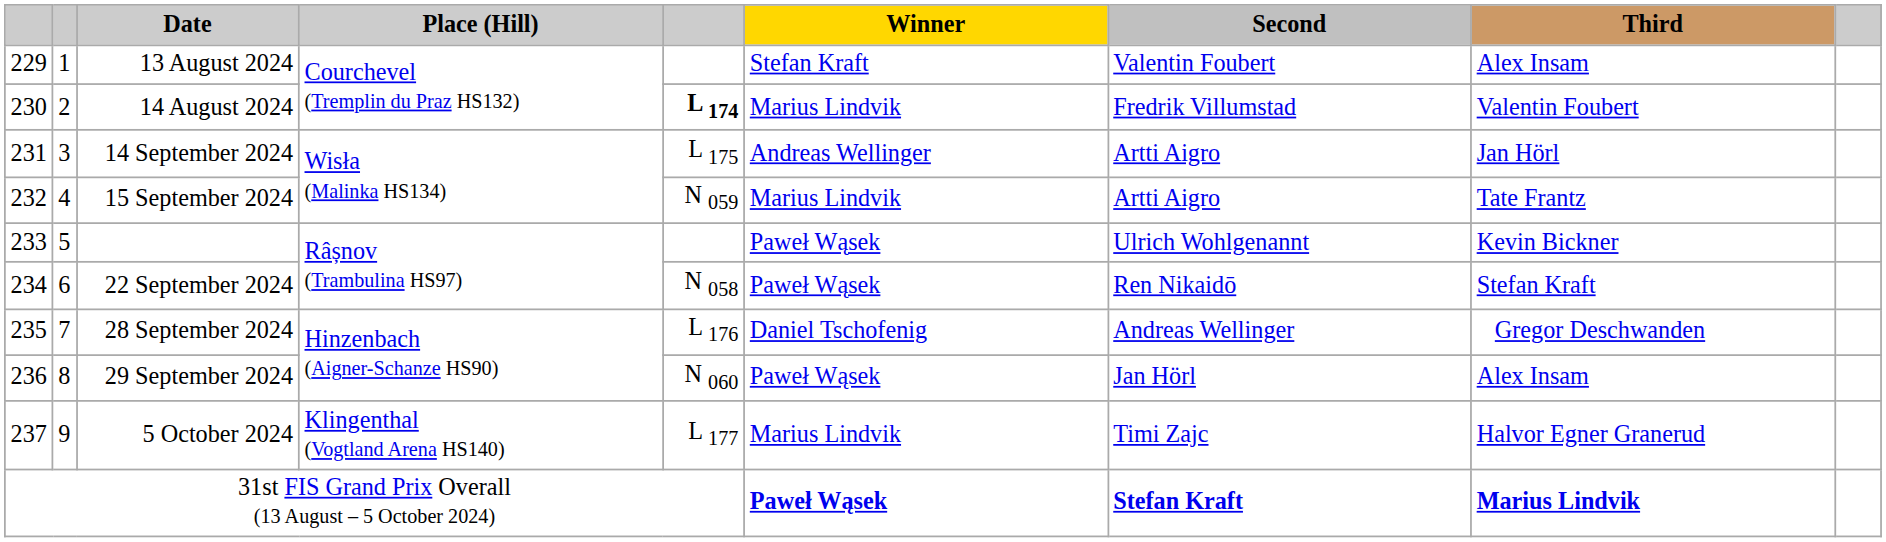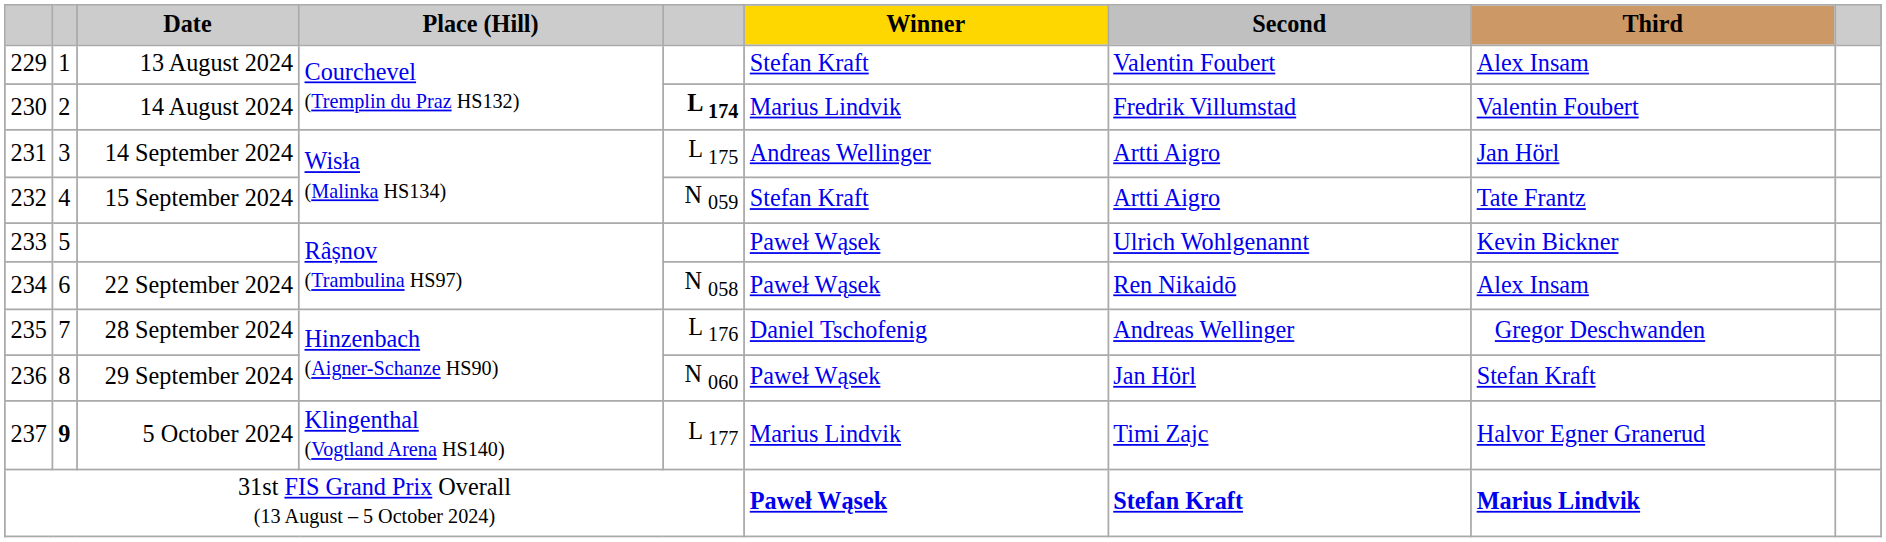15 September 2024 | Winner: Marius Lindvik -> Stefan Kraft
22 September 2024 | Third: Stefan Kraft -> Alex Insam
29 September 2024 | Third: Alex Insam -> Stefan Kraft
5 October 2024 | column 2: normal -> bold
